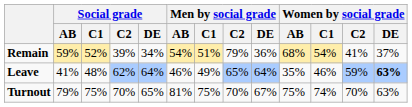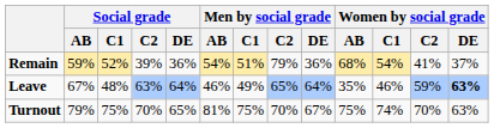Remain | Social grade / DE: 34% -> 36%
Leave | Social grade / AB: 41% -> 67%
Leave | Social grade / C2: 62% -> 63%
